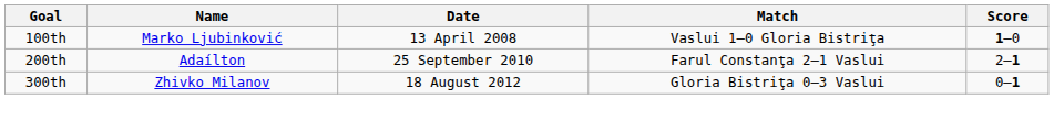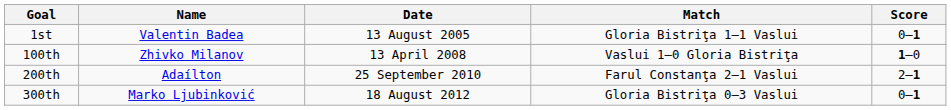+ row: 1st | Valentin Badea | 13 August 2005 | Gloria Bistriţa 1–1 Vaslui | 0–1
100th | Name: Marko Ljubinković -> Zhivko Milanov
300th | Name: Zhivko Milanov -> Marko Ljubinković
